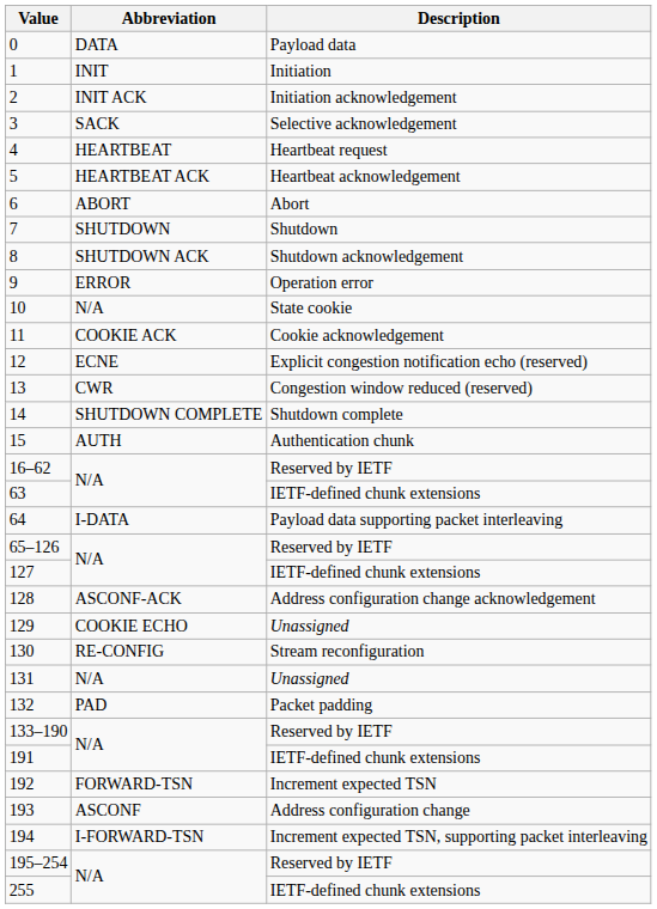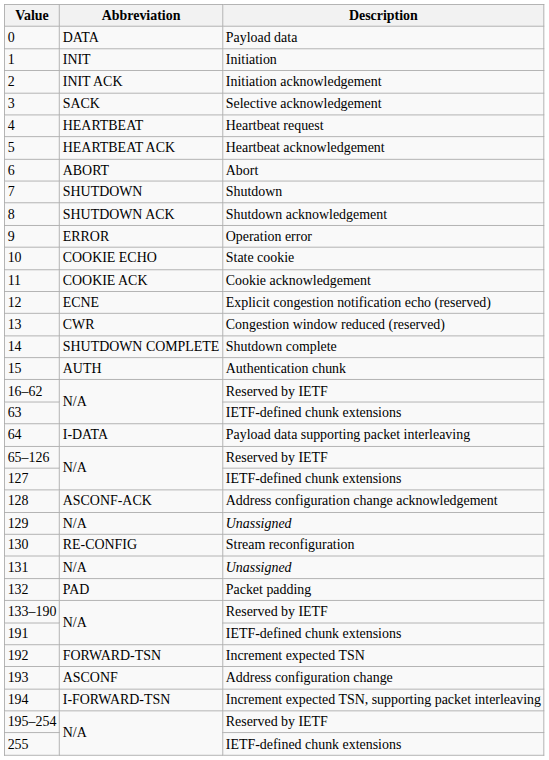10 | Abbreviation: N/A -> COOKIE ECHO
129 | Abbreviation: COOKIE ECHO -> N/A
